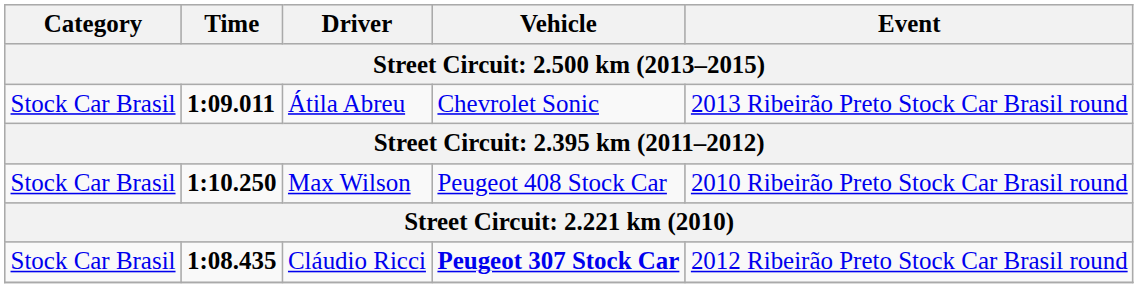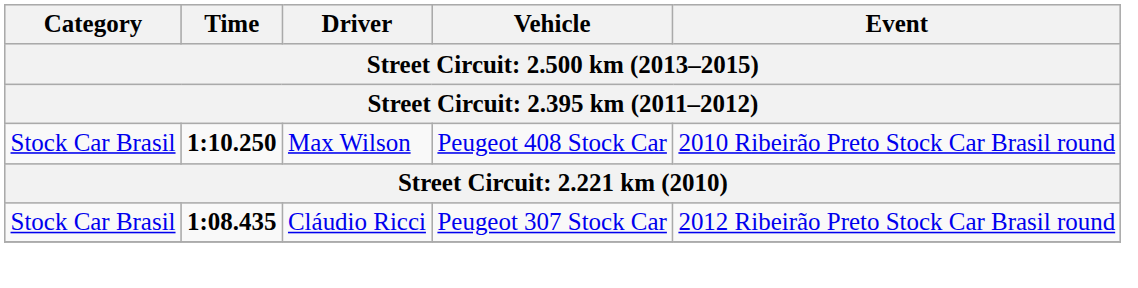- row: Stock Car Brasil | 1:09.011 | Átila Abreu | Chevrolet Sonic | 2013 Ribeirão Preto Stock Car Brasil round
Cláudio Ricci | Vehicle: bold -> normal
